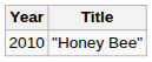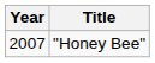"Honey Bee" | Year: 2010 -> 2007
